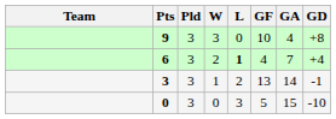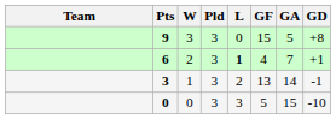columns swapped: Pld <-> W
9 | GF: 10 -> 15
9 | GA: 4 -> 5
6 | GD: +4 -> +1
